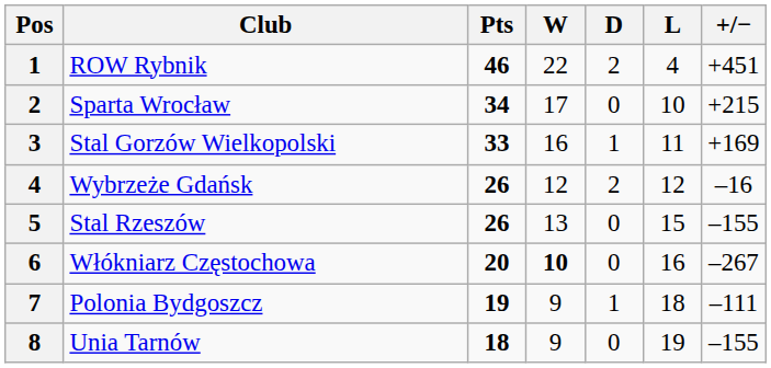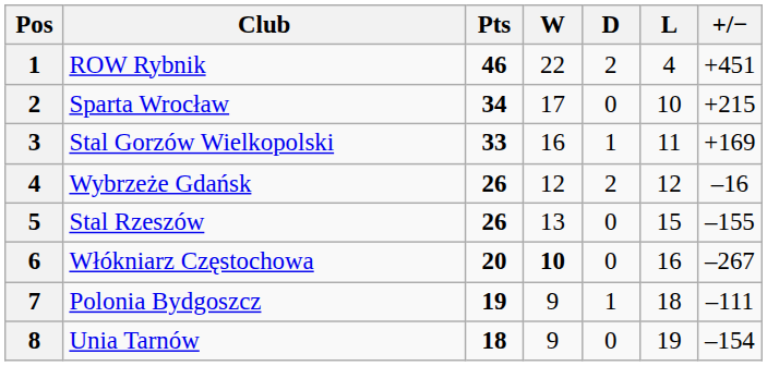Unia Tarnów | +/−: –155 -> –154
